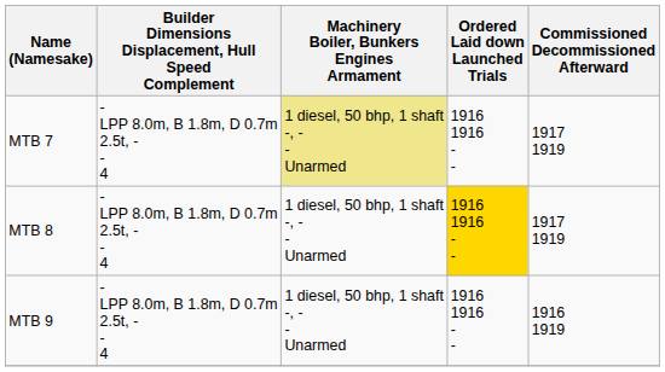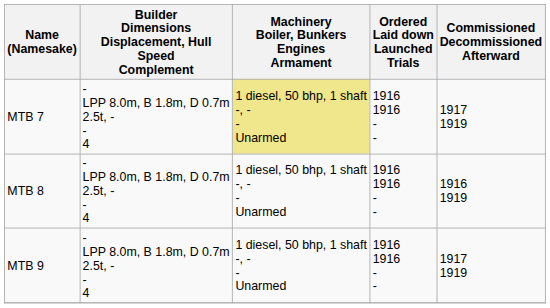MTB 8 | Ordered Laid down Launched Trials: gold background -> no background
MTB 8 | Commissioned Decommissioned Afterward: 1917 1919 -> 1916 1919
MTB 9 | Commissioned Decommissioned Afterward: 1916 1919 -> 1917 1919
